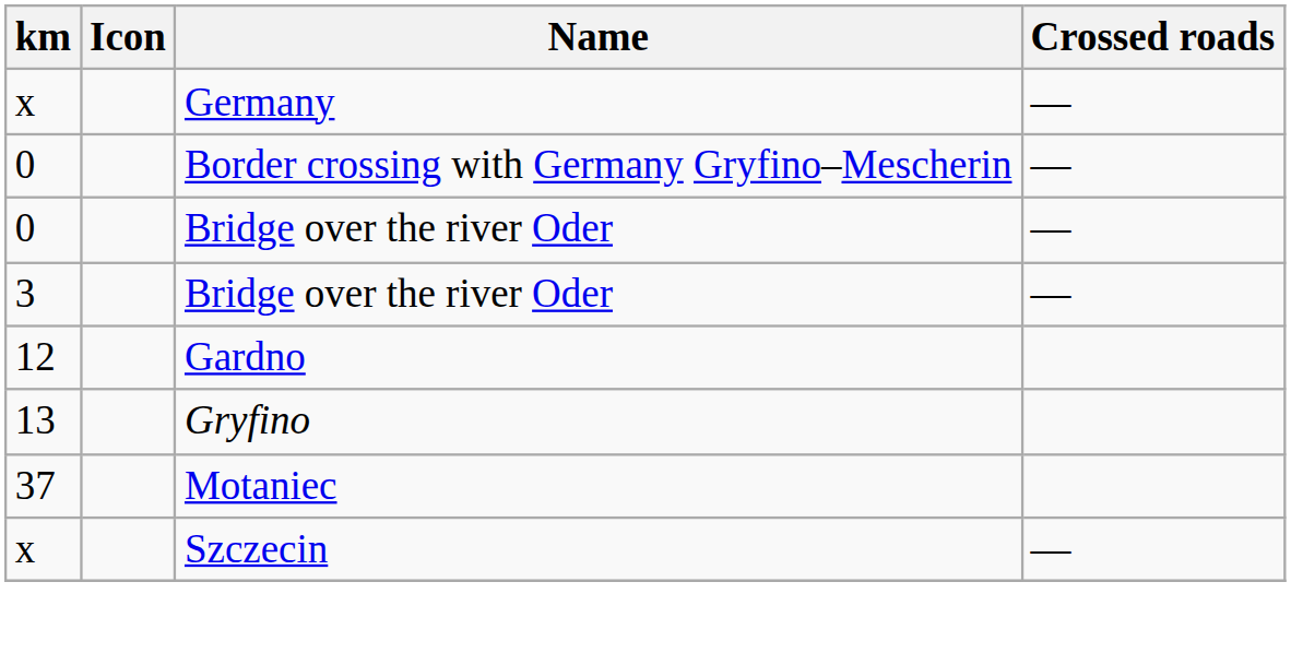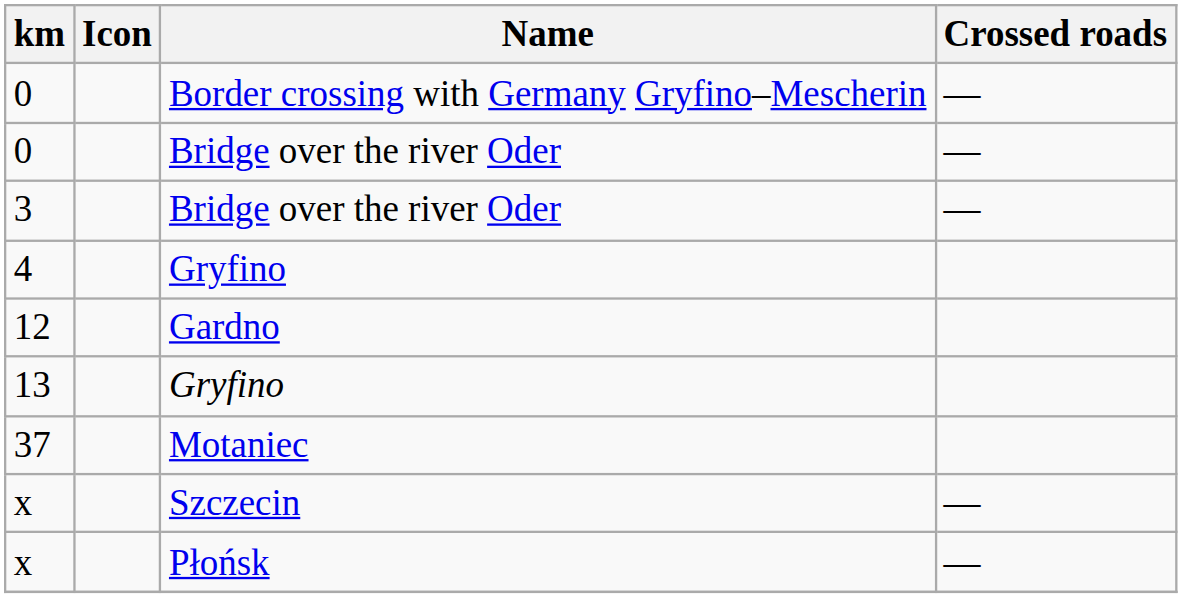- row: x | Germany | —
+ row: 4 | Gryfino
+ row: x | Płońsk | —
